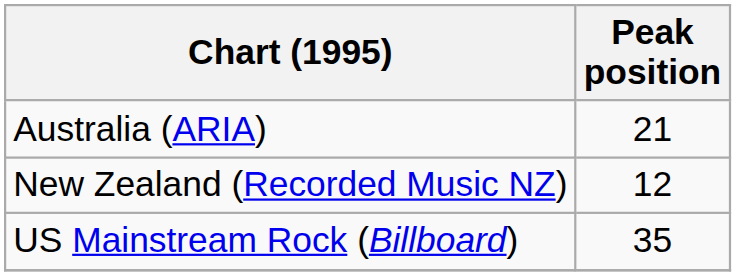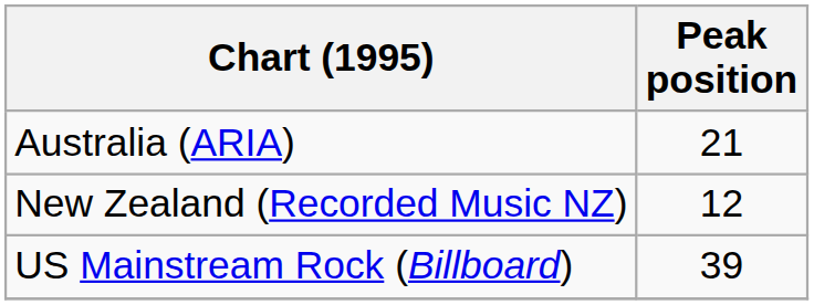US Mainstream Rock (Billboard) | Peak position: 35 -> 39
